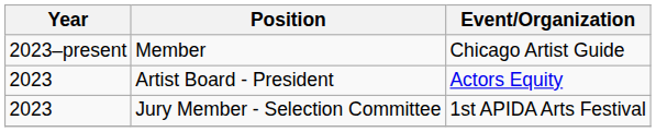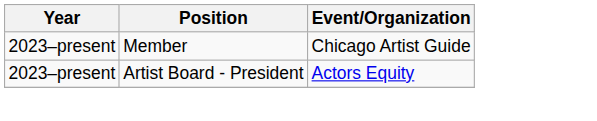Artist Board - President | Year: 2023 -> 2023–present
- row: 2023 | Jury Member - Selection Committee | 1st APIDA Arts Festival
